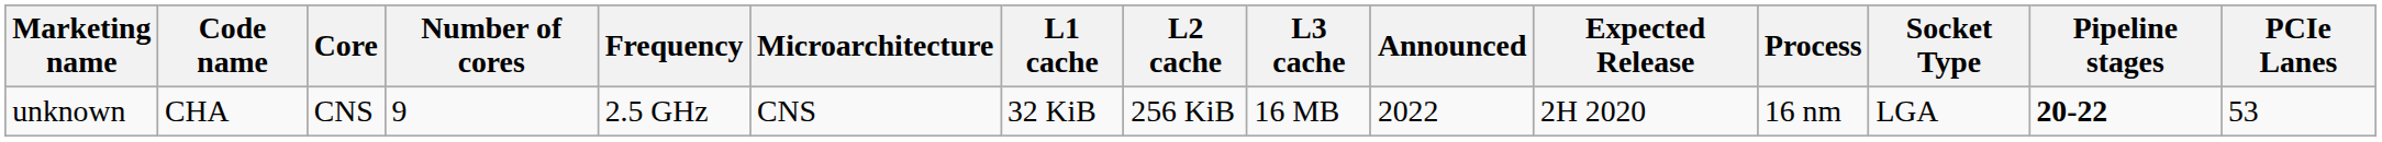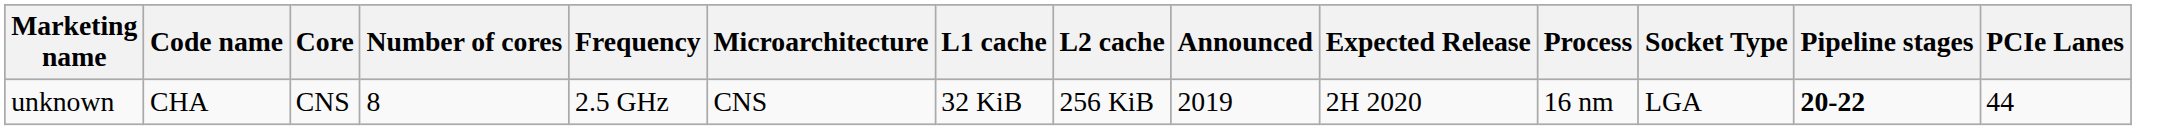- column: L3 cache | 16 MB
unknown | Number of cores: 9 -> 8
unknown | Announced: 2022 -> 2019
unknown | PCIe Lanes: 53 -> 44
